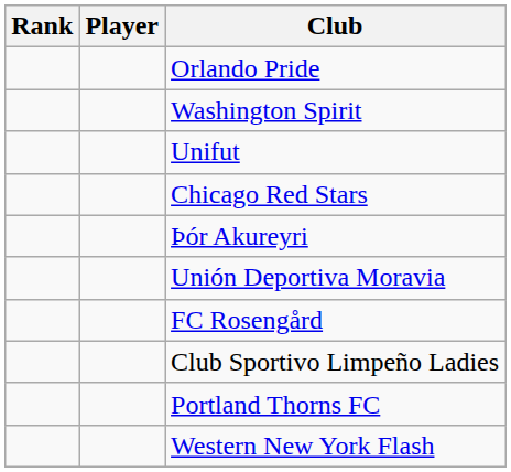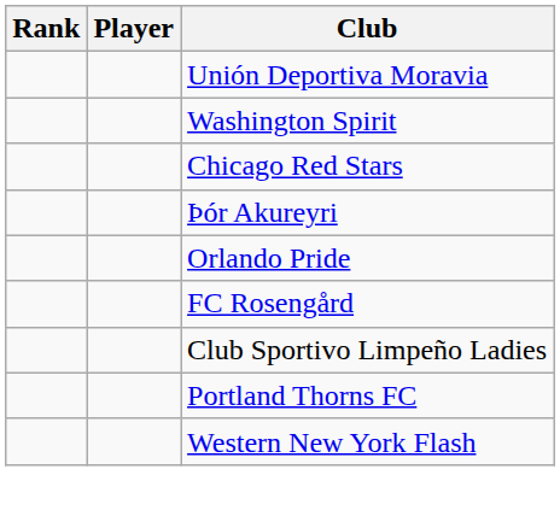rows swapped: Orlando Pride <-> Unión Deportiva Moravia
- row: Unifut
